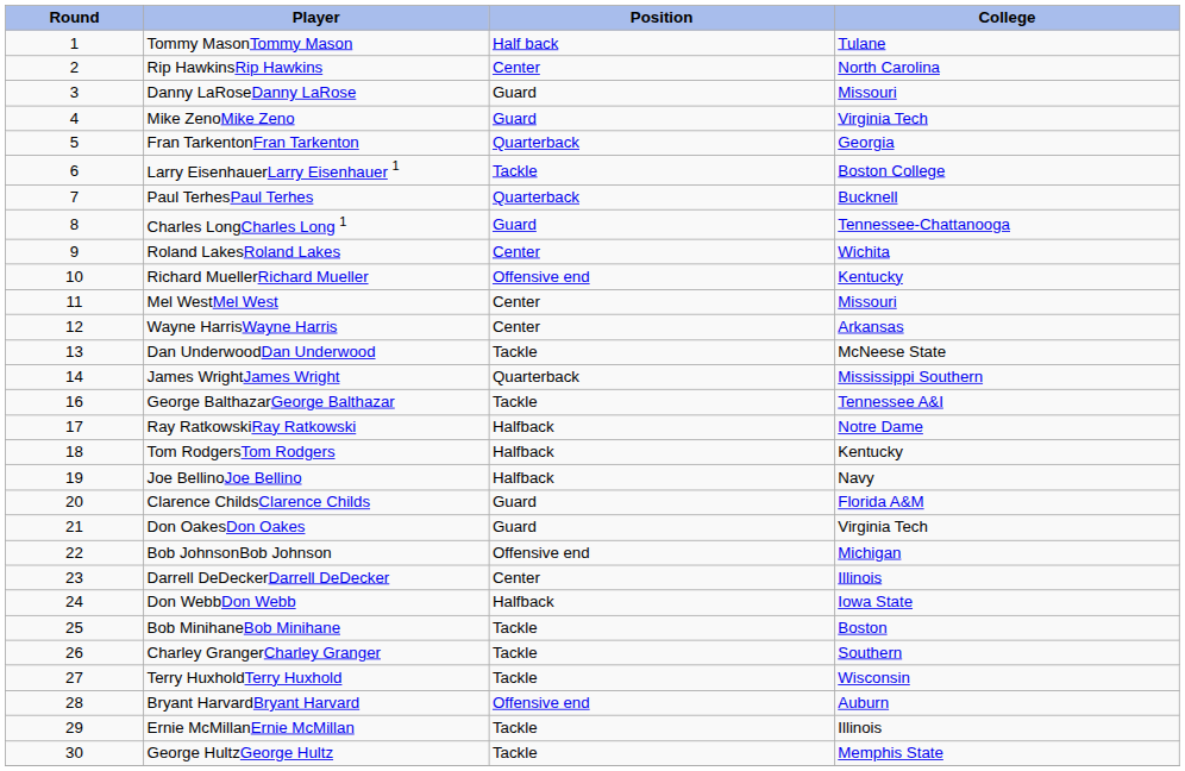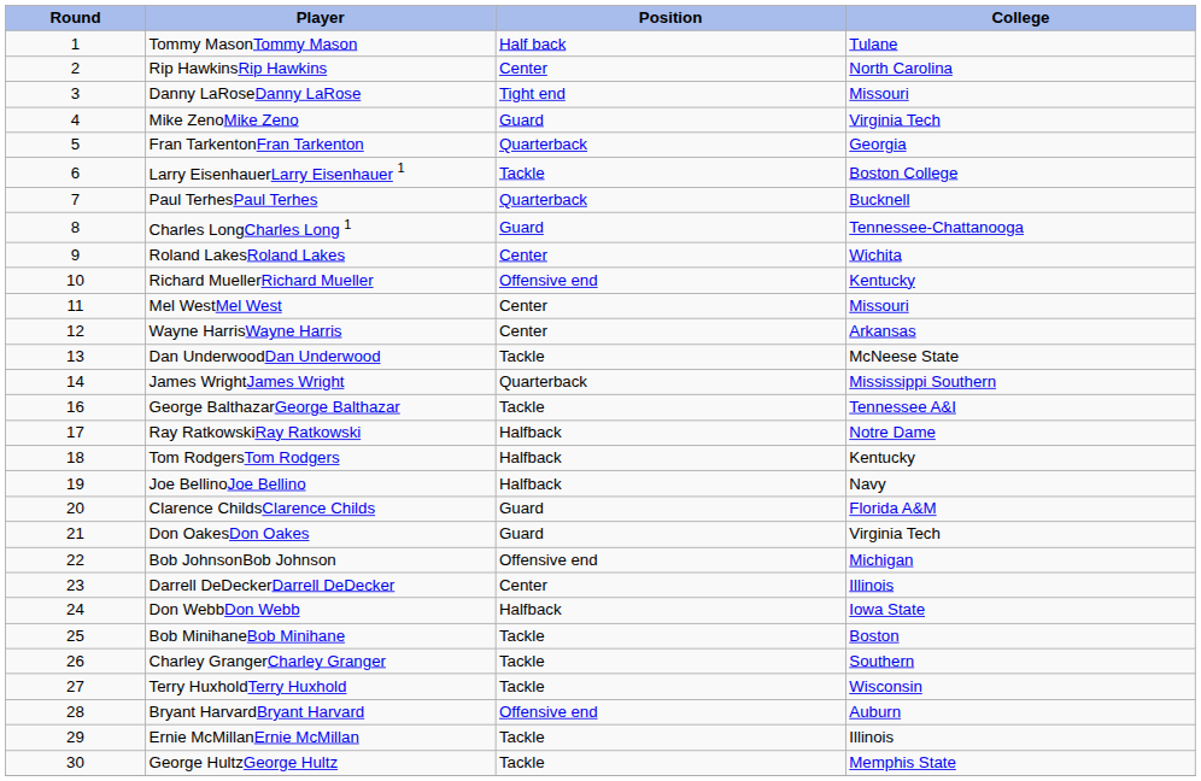Danny LaRoseDanny LaRose | Position: Guard -> Tight end
